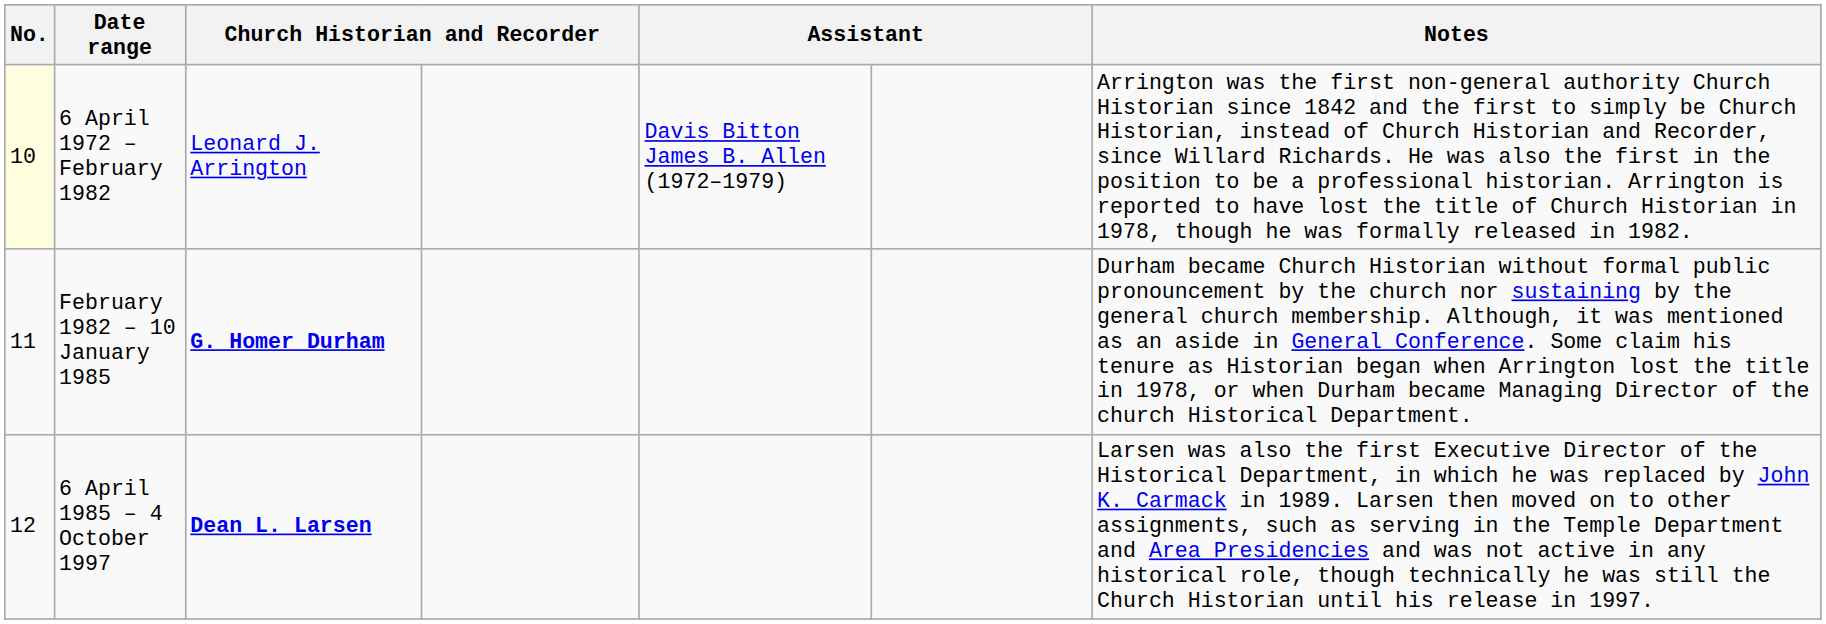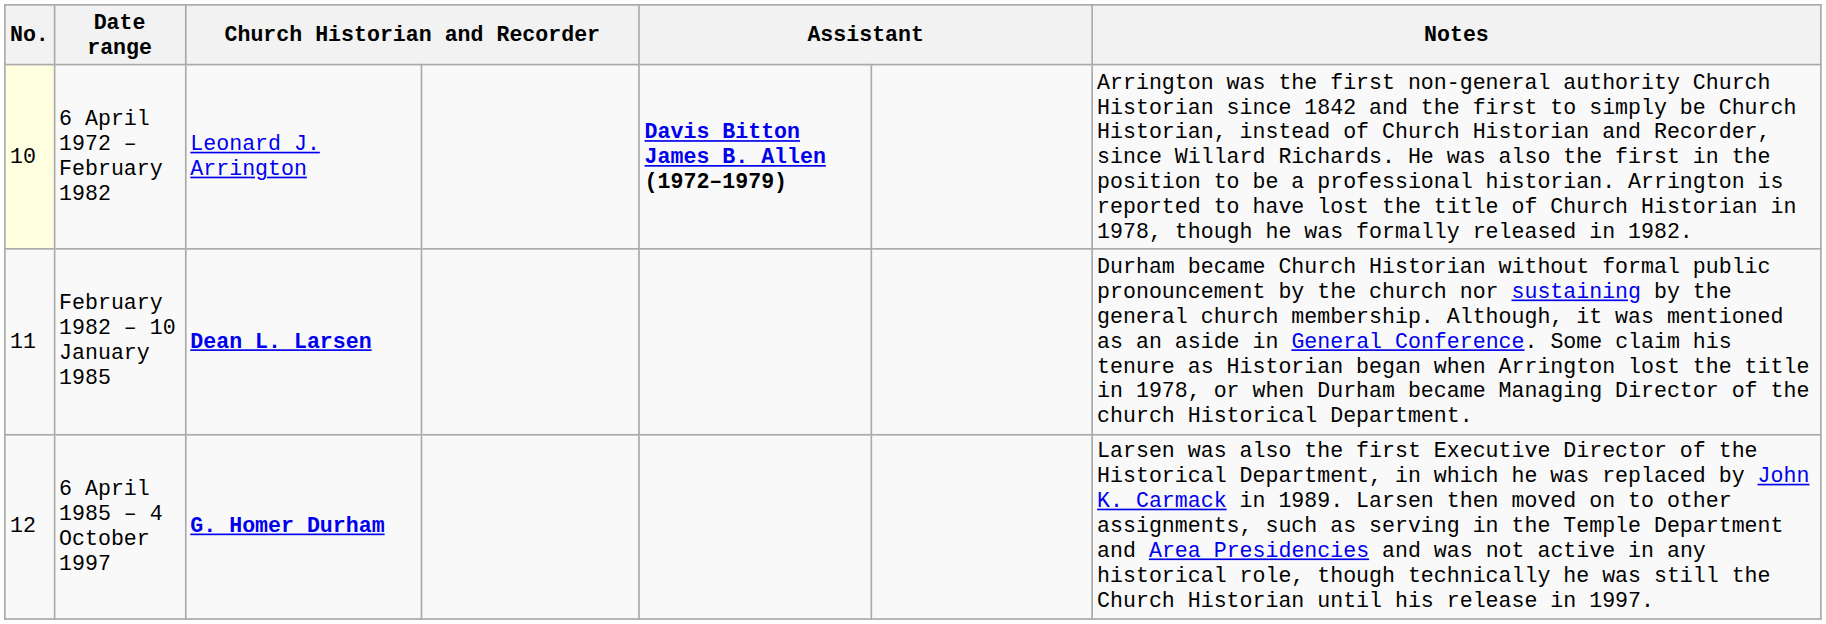6 April 1972 – February 1982 | column 5: normal -> bold
February 1982 – 10 January 1985 | column 3: G. Homer Durham -> Dean L. Larsen
6 April 1985 – 4 October 1997 | column 3: Dean L. Larsen -> G. Homer Durham
